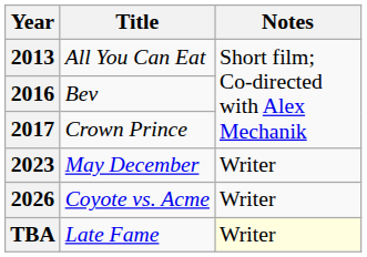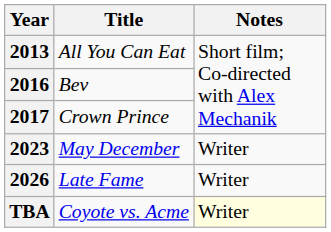2026 | Title: Coyote vs. Acme -> Late Fame
TBA | Title: Late Fame -> Coyote vs. Acme
